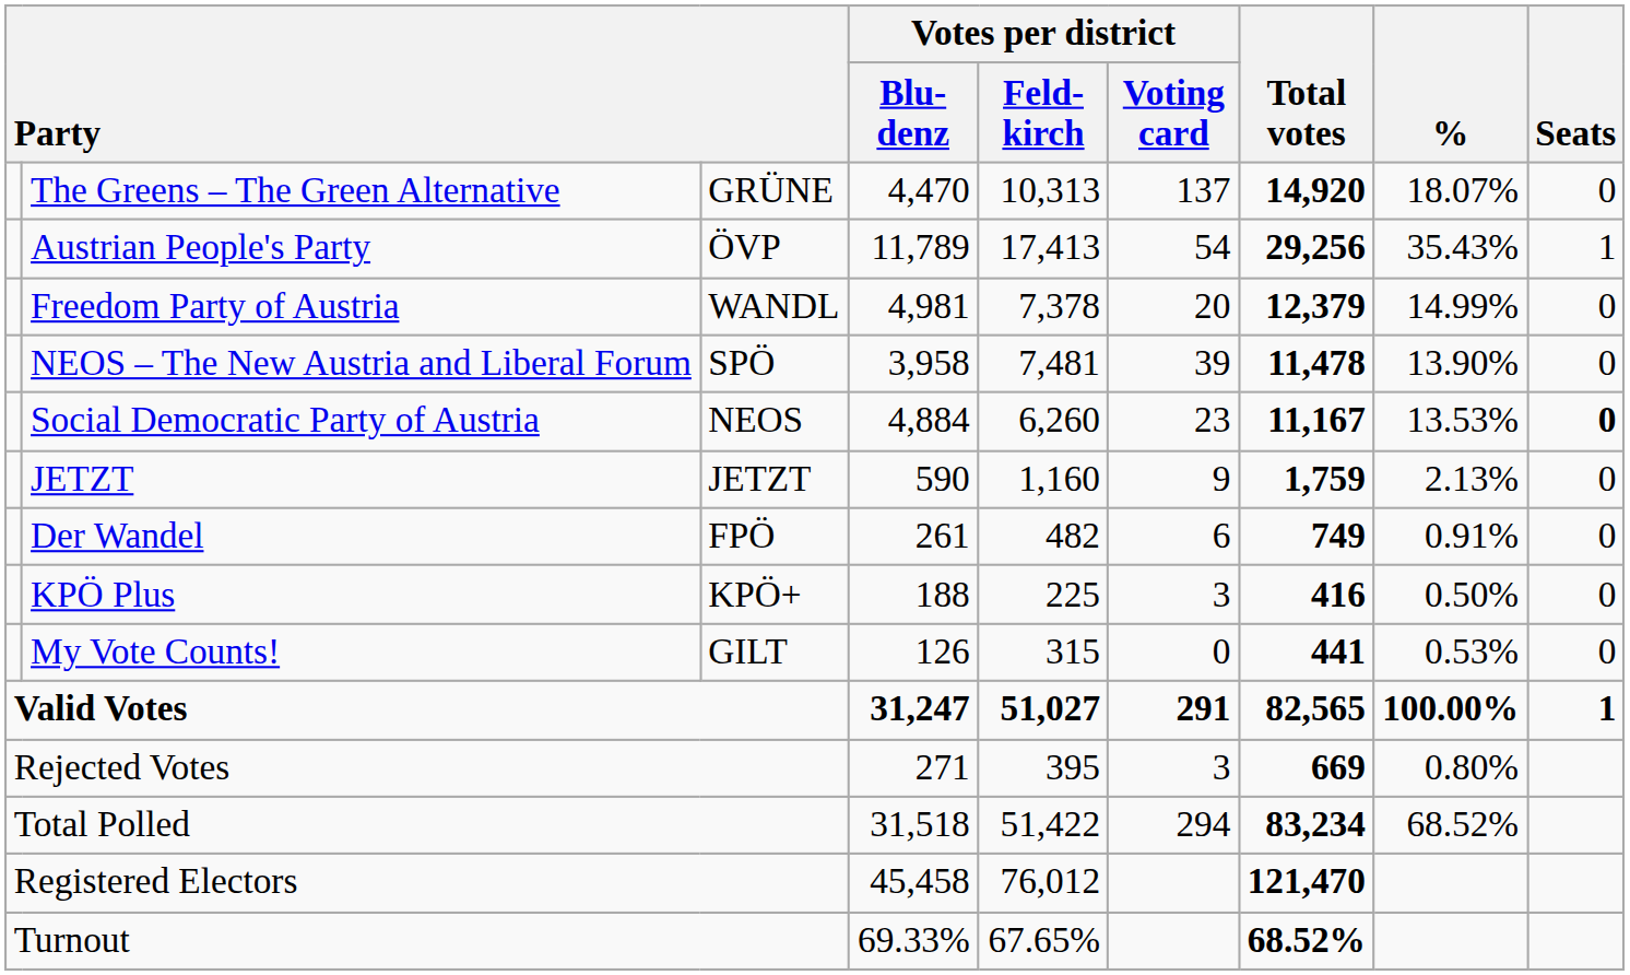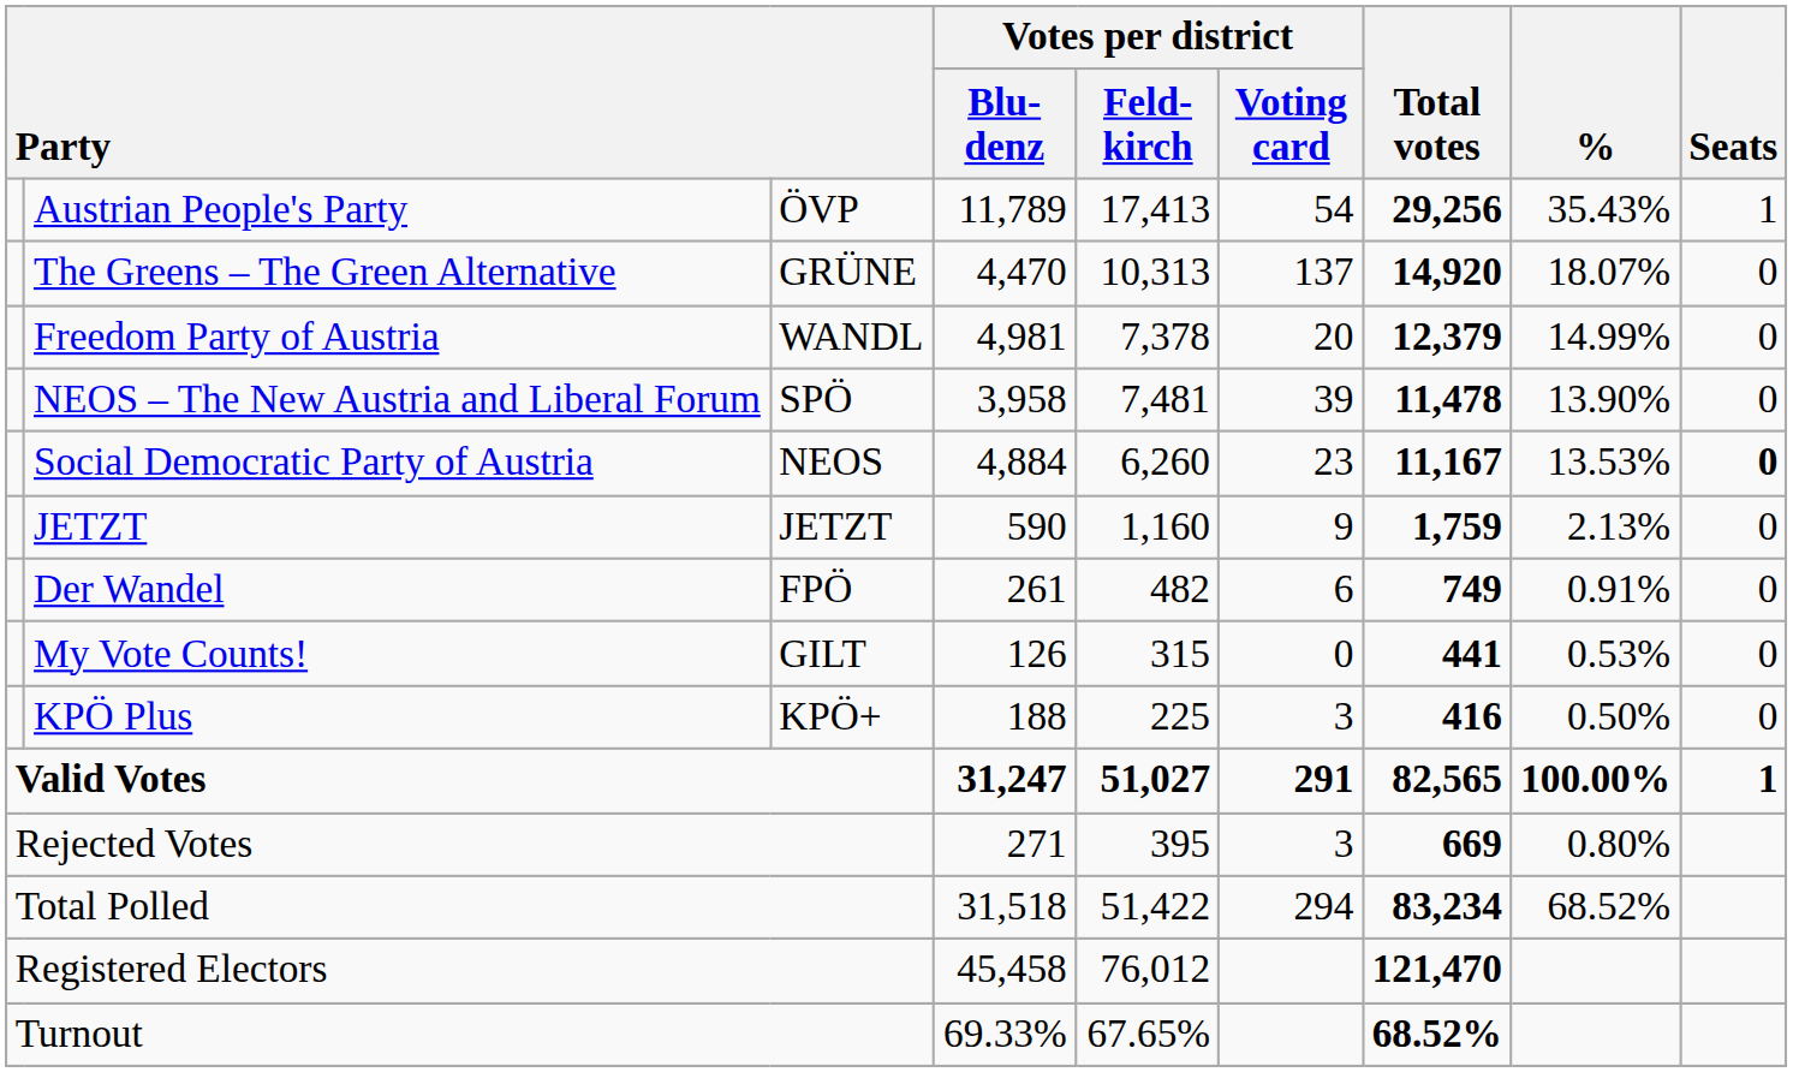rows swapped: Austrian People's Party <-> The Greens – The Green Alternative
rows swapped: My Vote Counts! <-> KPÖ Plus
